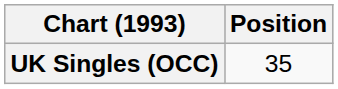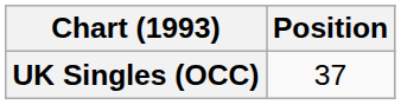UK Singles (OCC) | Position: 35 -> 37
